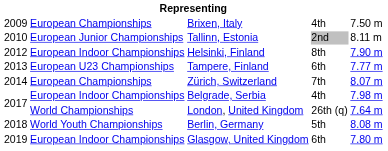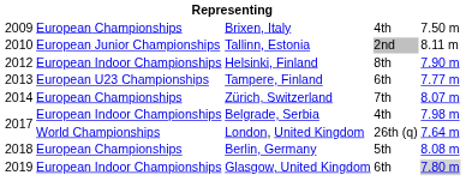Berlin, Germany | column 2: World Youth Championships -> European Championships
Glasgow, United Kingdom | column 5: no background -> lightgrey background
